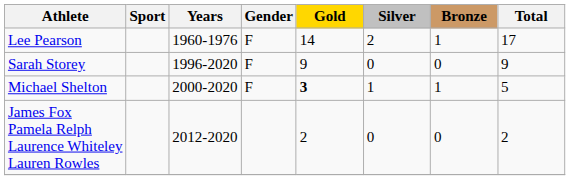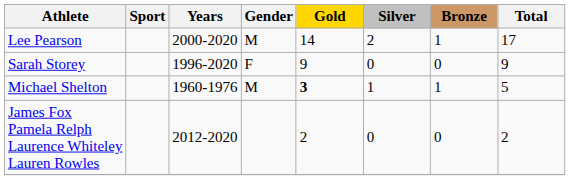Lee Pearson | Years: 1960-1976 -> 2000-2020
Lee Pearson | Gender: F -> M
Michael Shelton | Years: 2000-2020 -> 1960-1976
Michael Shelton | Gender: F -> M
